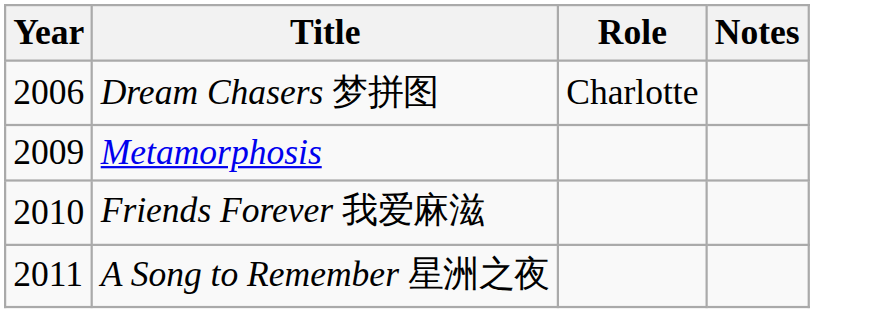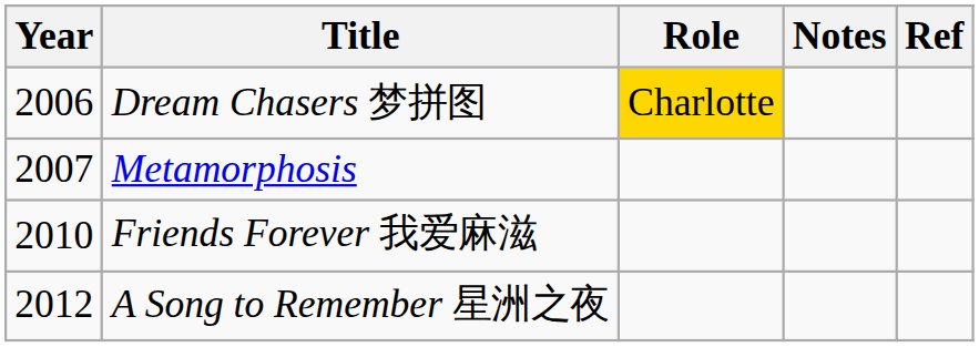+ column: Ref
Dream Chasers 梦拼图 | Role: no background -> gold background
Metamorphosis | Year: 2009 -> 2007
A Song to Remember 星洲之夜 | Year: 2011 -> 2012
